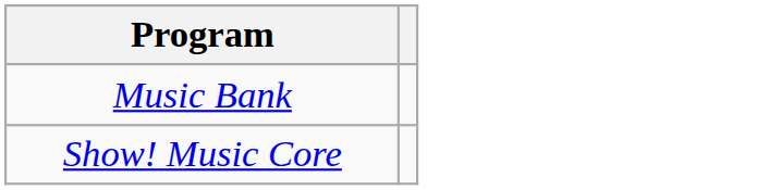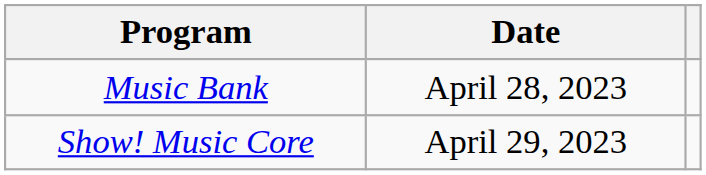+ column: Date | April 28, 2023 | April 29, 2023
